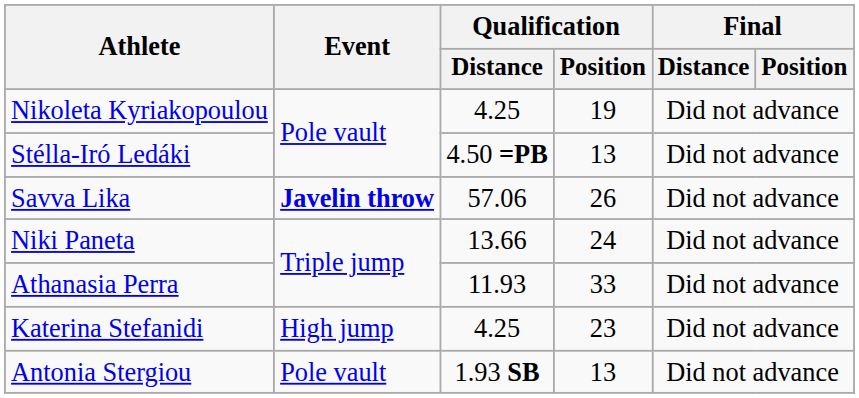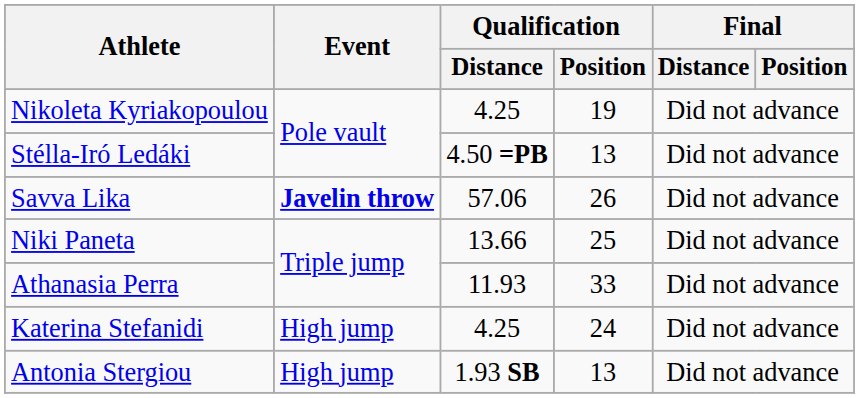Niki Paneta | Qualification / Position: 24 -> 25
Katerina Stefanidi | Qualification / Position: 23 -> 24
Antonia Stergiou | Event: Pole vault -> High jump
